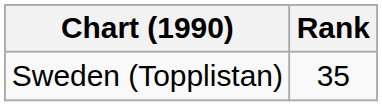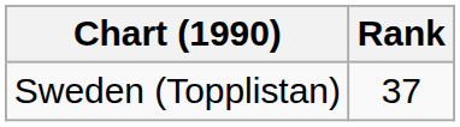Sweden (Topplistan) | Rank: 35 -> 37
